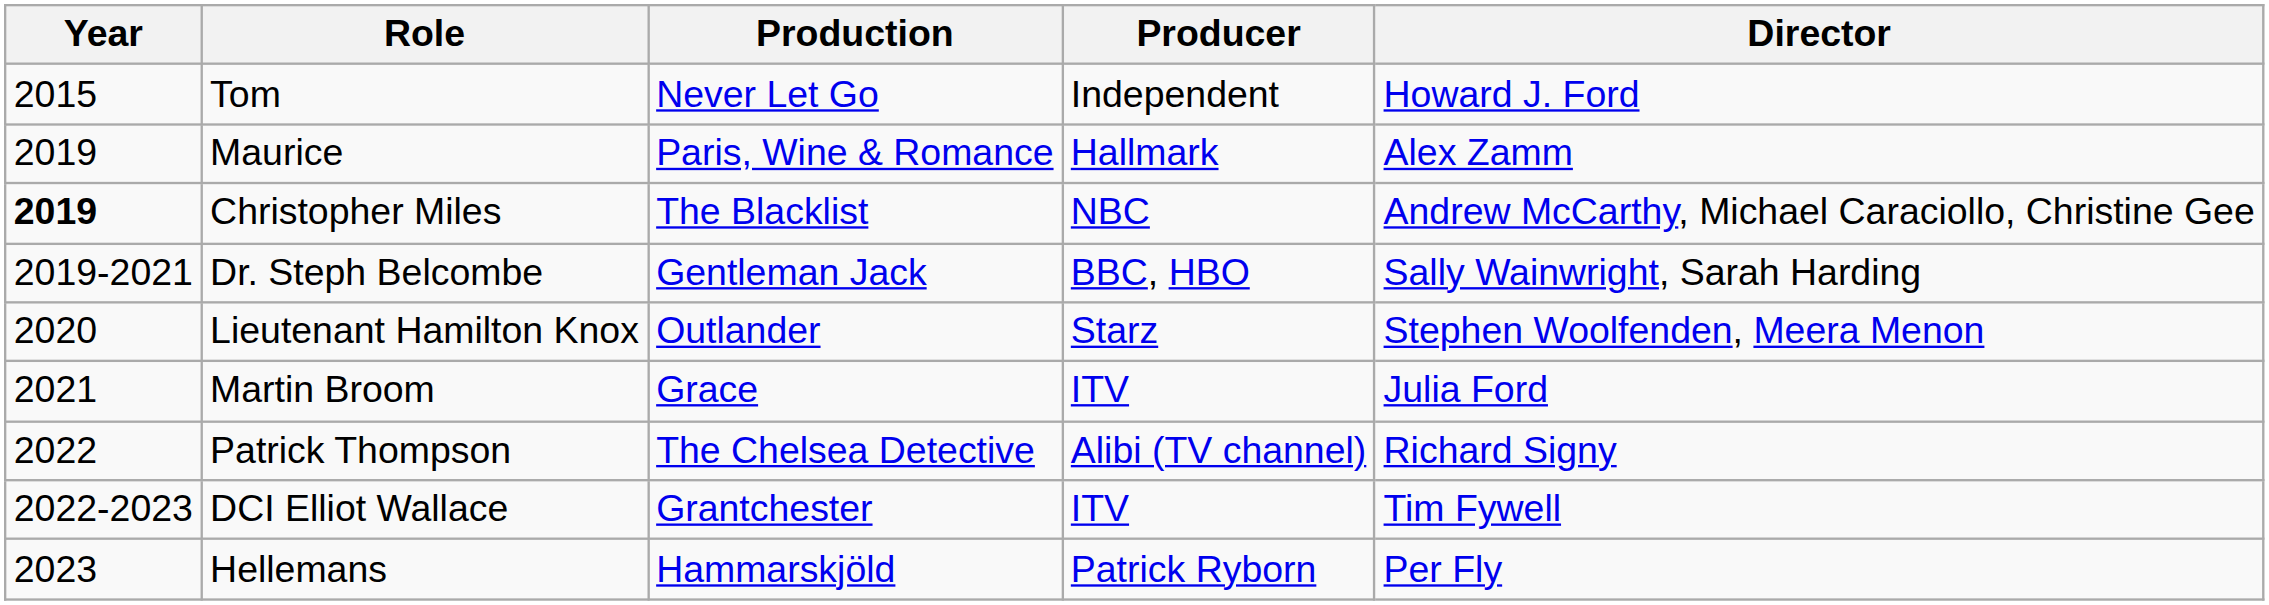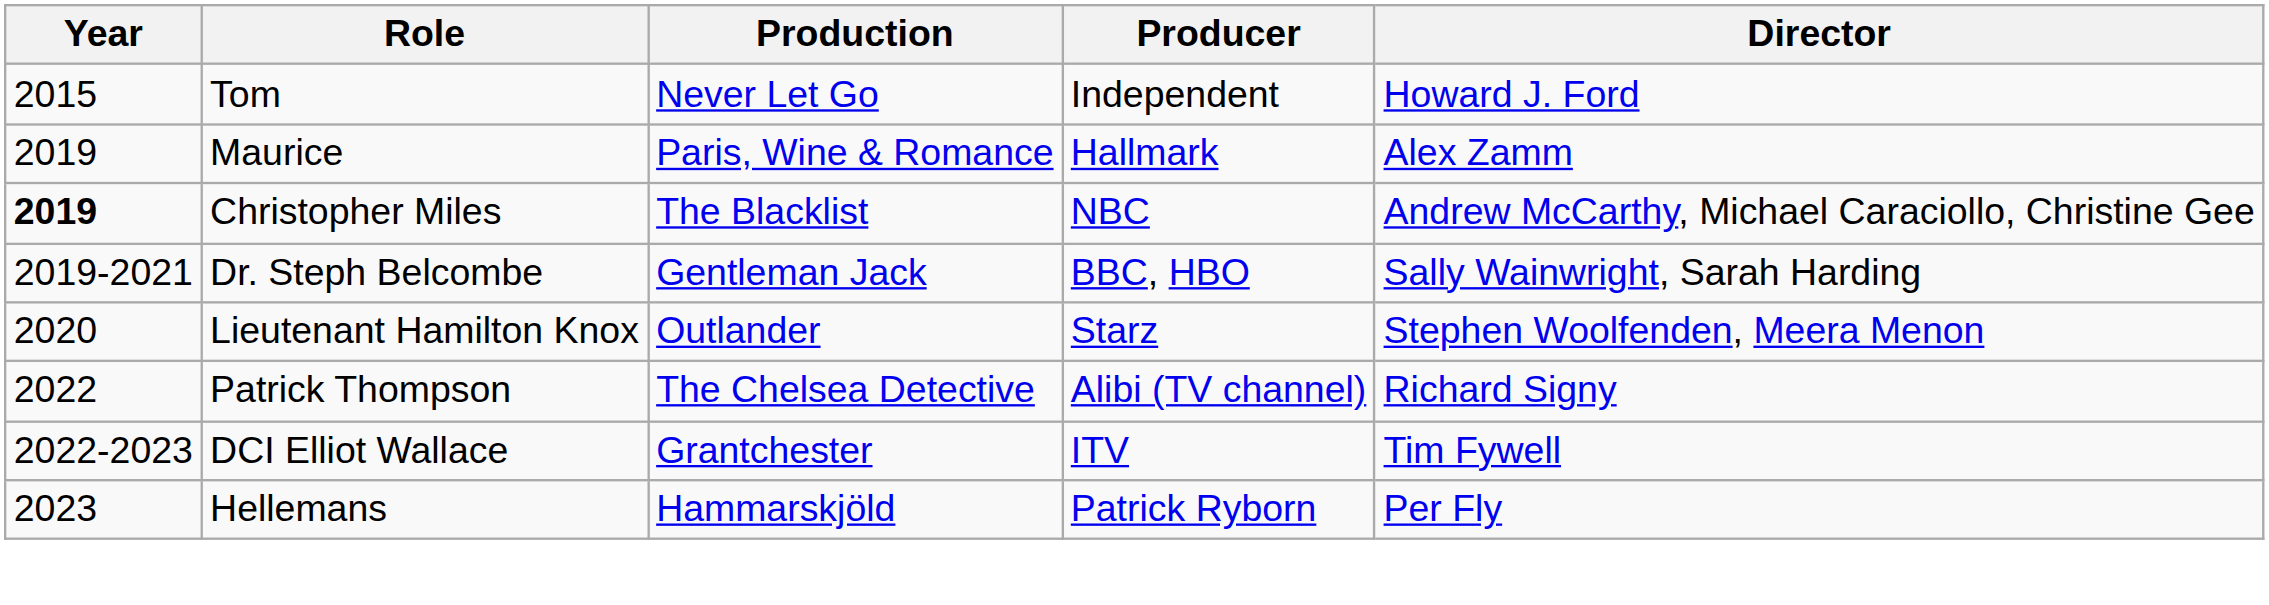- row: 2021 | Martin Broom | Grace | ITV | Julia Ford
